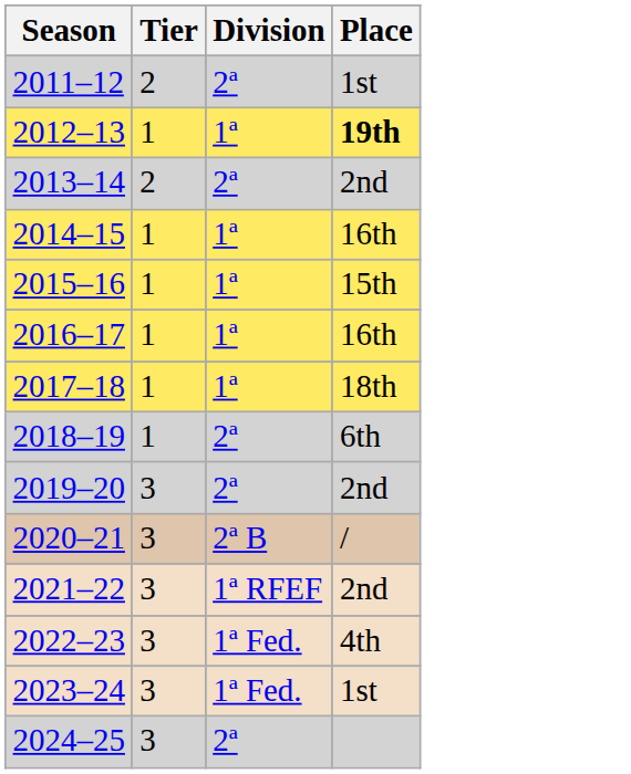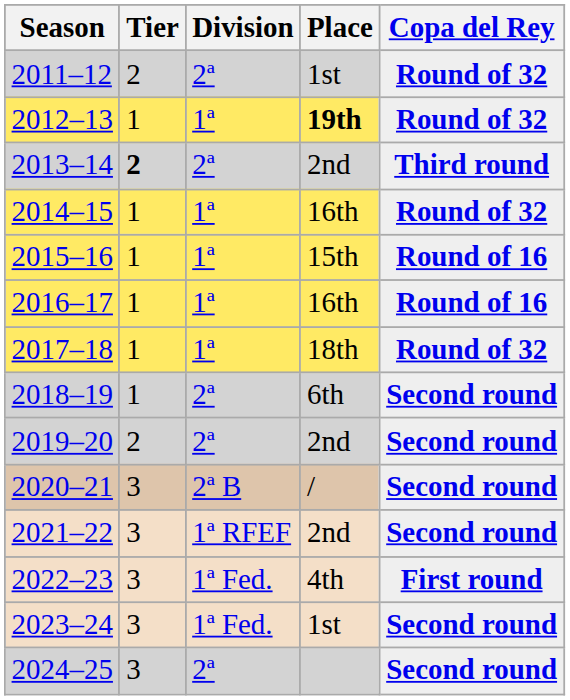+ column: Copa del Rey | Round of 32 | Round of 32 | Third round | Round of 32 | Round of 16 | Round of 16 | Round of 32 | Second round | Second round | Second round | Second round | First round | Second round | Second round
2013–14 | Tier: normal -> bold
2019–20 | Tier: 3 -> 2
